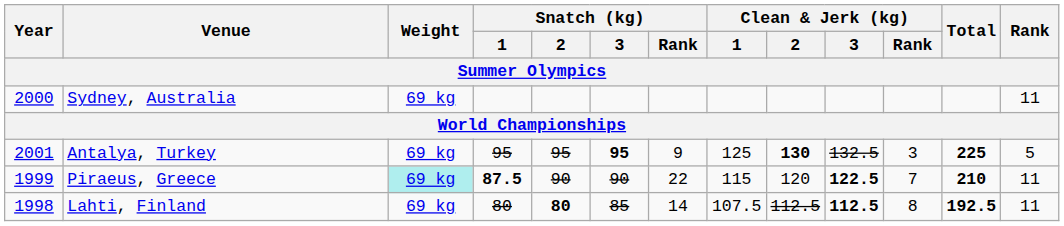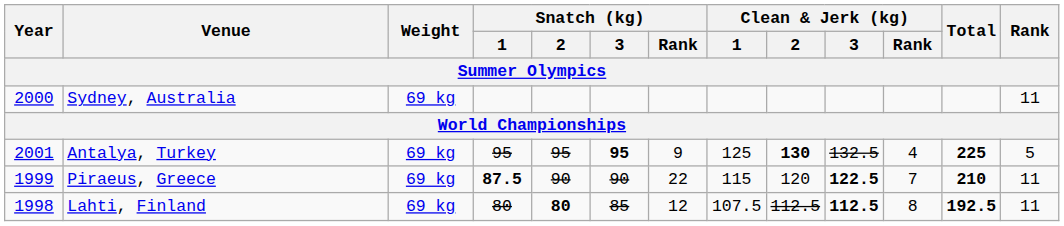Antalya, Turkey | Clean & Jerk (kg) / Rank: 3 -> 4
Piraeus, Greece | Weight: paleturquoise background -> no background
Lahti, Finland | Snatch (kg) / Rank: 14 -> 12
